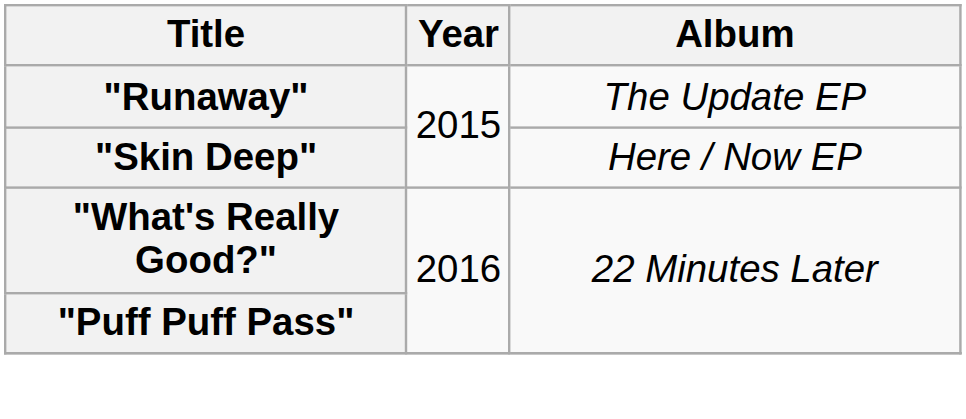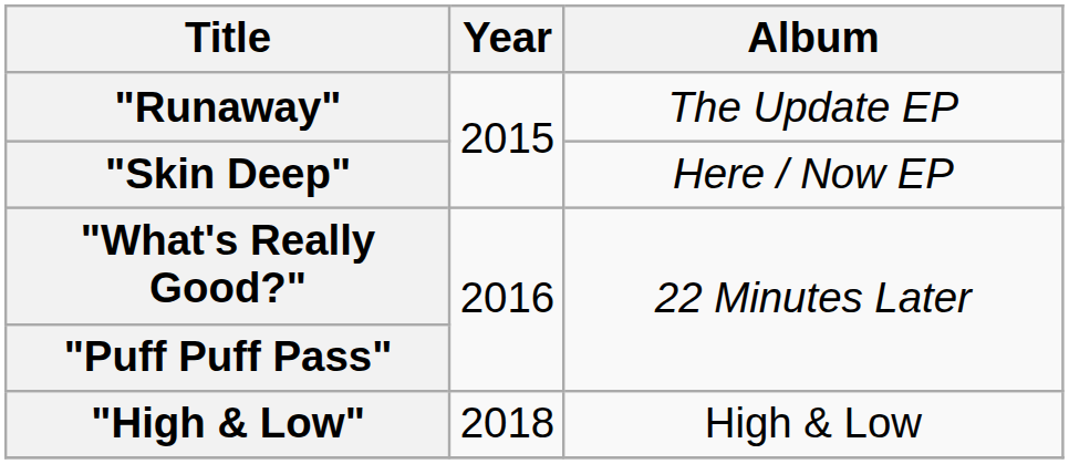+ row: "High & Low" | 2018 | High & Low
